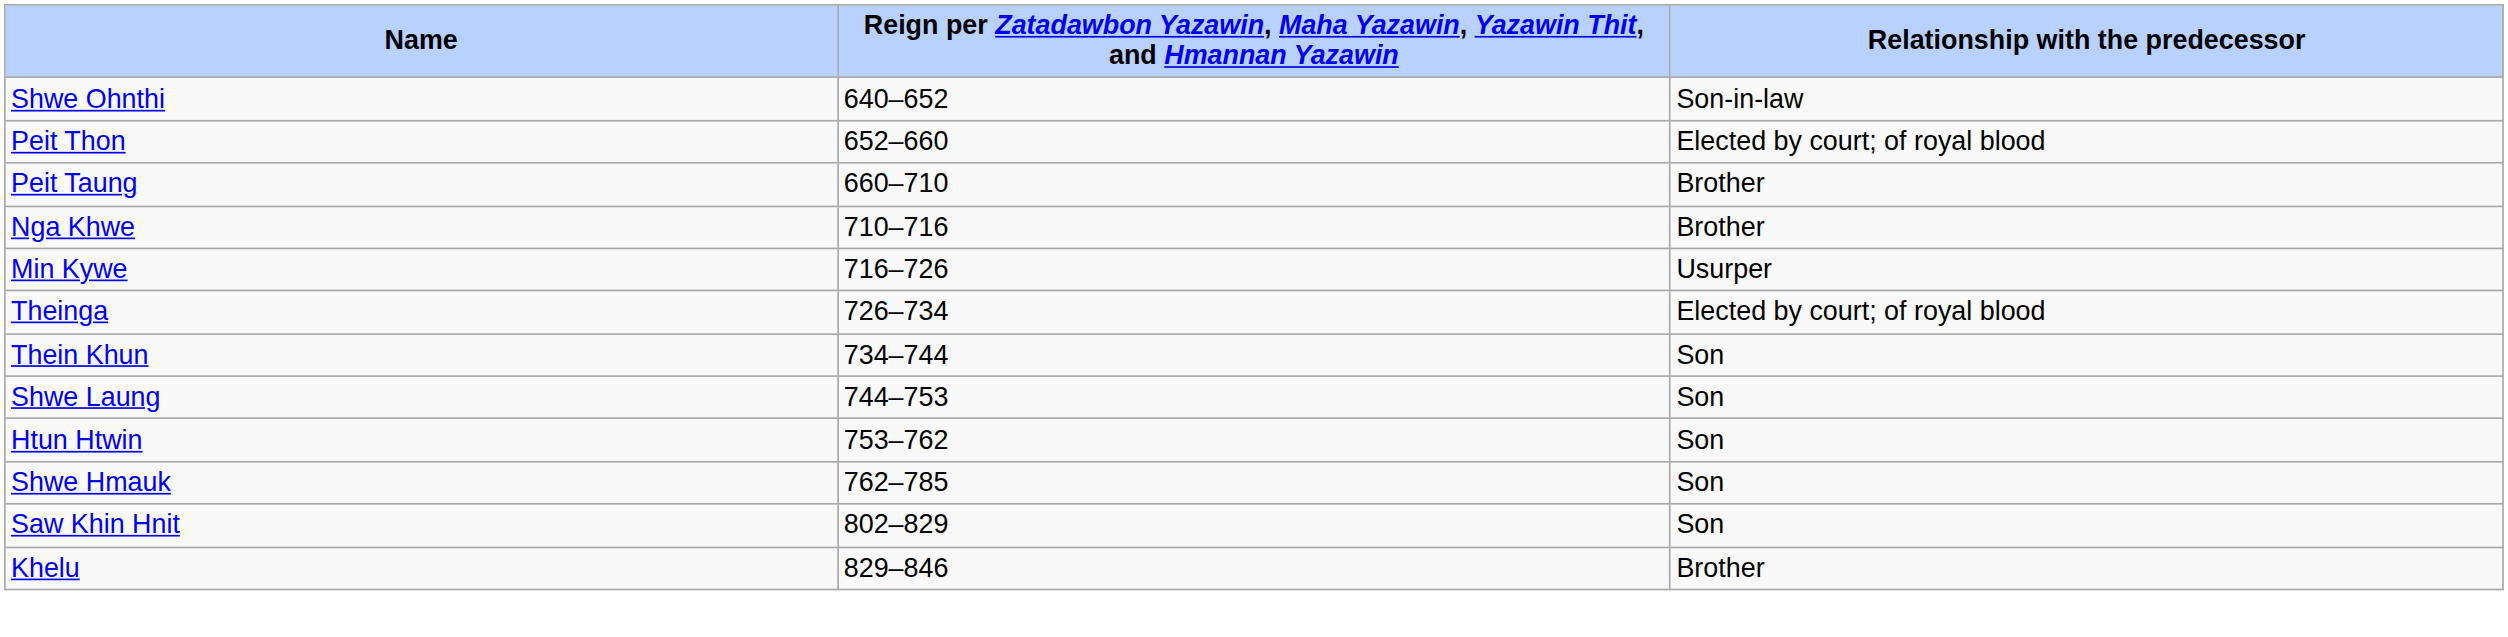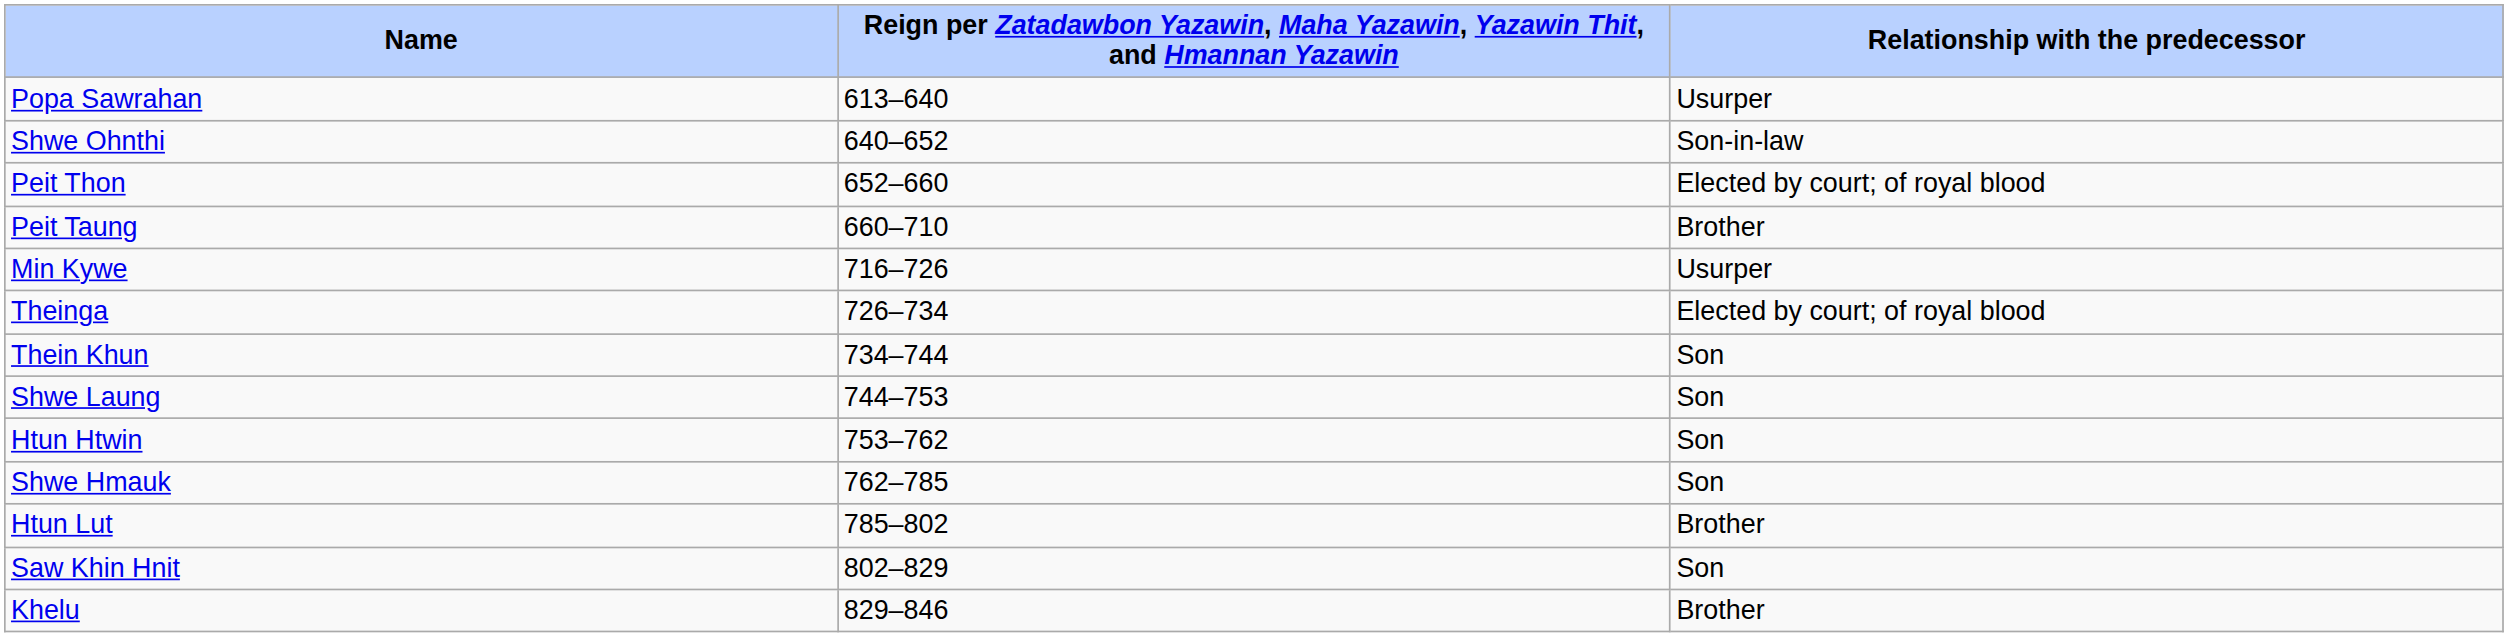+ row: Popa Sawrahan | 613–640 | Usurper
- row: Nga Khwe | 710–716 | Brother
+ row: Htun Lut | 785–802 | Brother
